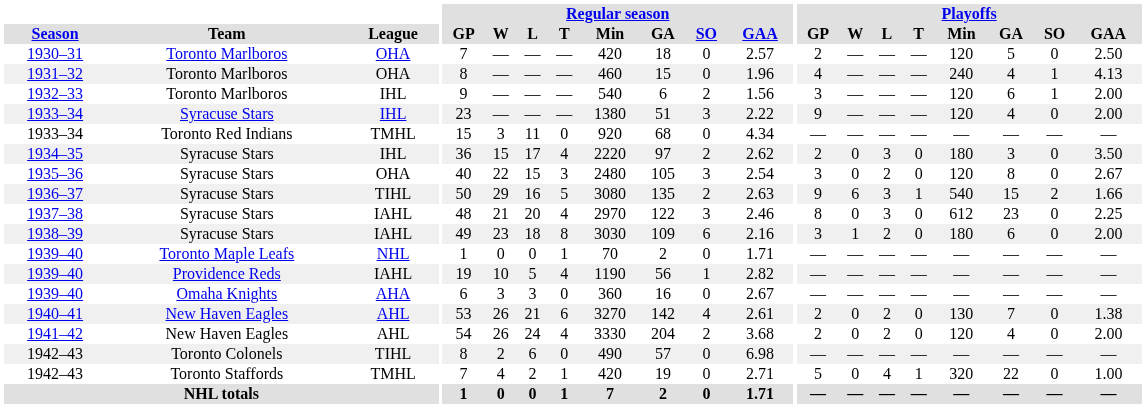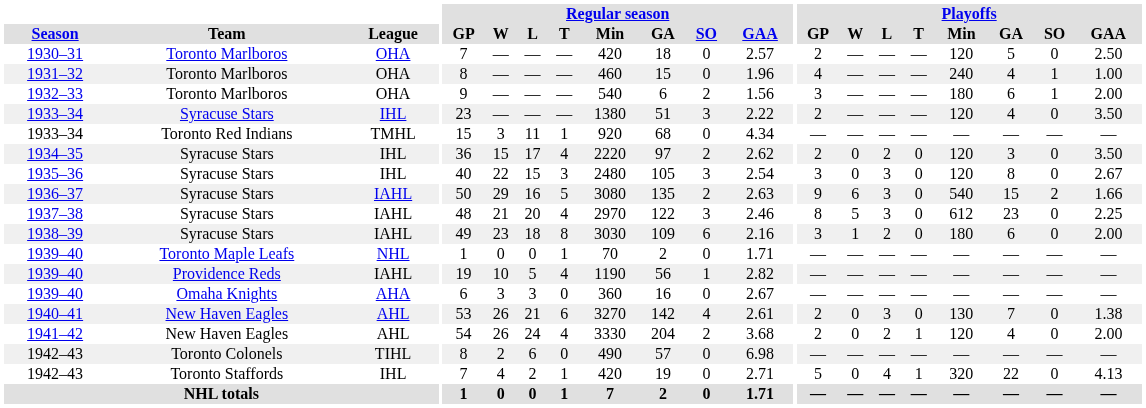1931–32 | Playoffs / GAA: 4.13 -> 1.00
1932–33 | League: IHL -> OHA
1932–33 | Playoffs / Min: 120 -> 180
1933–34 / Syracuse Stars | Playoffs / GP: 9 -> 2
1933–34 / Syracuse Stars | Playoffs / GAA: 2.00 -> 3.50
1933–34 / Toronto Red Indians | Regular season / T: 0 -> 1
1934–35 | Playoffs / L: 3 -> 2
1934–35 | Playoffs / Min: 180 -> 120
1935–36 | League: OHA -> IHL
1935–36 | Playoffs / L: 2 -> 3
1936–37 | League: TIHL -> IAHL
1936–37 | Playoffs / T: 1 -> 0
1937–38 | Playoffs / W: 0 -> 5
1940–41 | Playoffs / L: 2 -> 3
1941–42 | Playoffs / T: 0 -> 1
1942–43 / Toronto Staffords | League: TMHL -> IHL
1942–43 / Toronto Staffords | Playoffs / GAA: 1.00 -> 4.13
